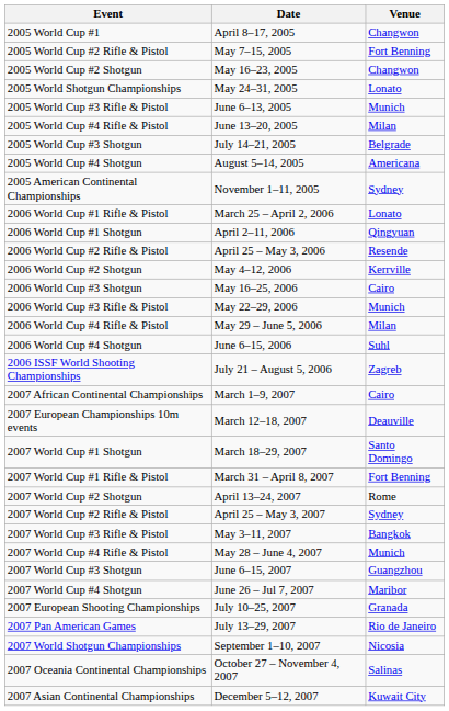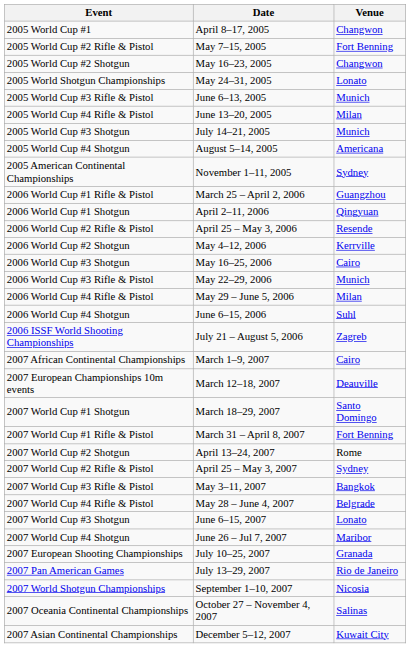2005 World Cup #3 Shotgun | Venue: Belgrade -> Munich
2006 World Cup #1 Rifle & Pistol | Venue: Lonato -> Guangzhou
2007 World Cup #4 Rifle & Pistol | Venue: Munich -> Belgrade
2007 World Cup #3 Shotgun | Venue: Guangzhou -> Lonato
